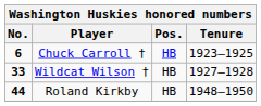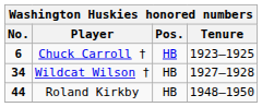Wildcat Wilson † | No.: 33 -> 34
